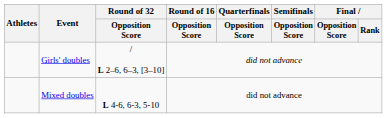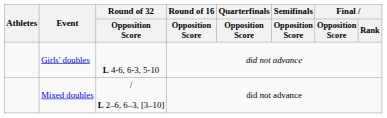Girls' doubles | Round of 32 / Opposition Score: / L 2–6, 6–3, [3–10] -> L 4-6, 6-3, 5-10
Mixed doubles | Round of 32 / Opposition Score: L 4-6, 6-3, 5-10 -> / L 2–6, 6–3, [3–10]
